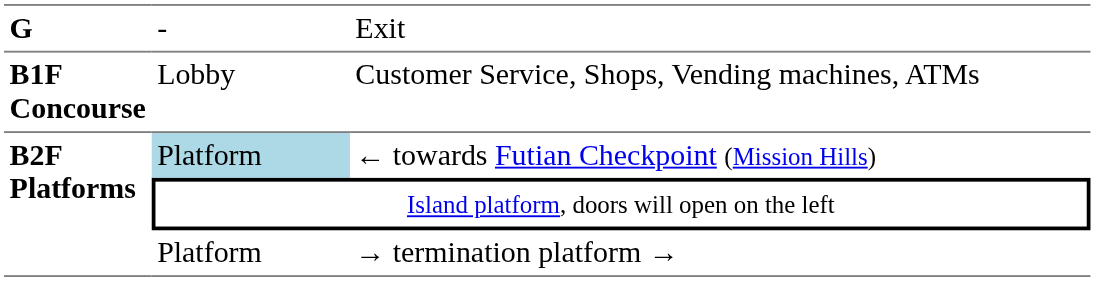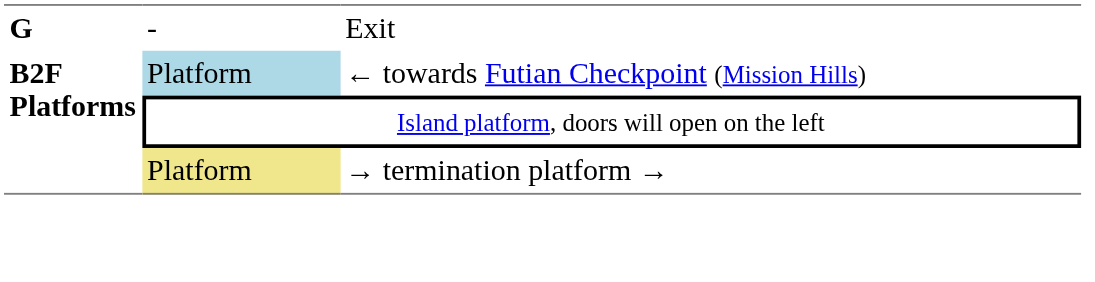- row: B1F Concourse | Lobby | Customer Service, Shops, Vending machines, ATMs
→ termination platform → | column 2: no background -> khaki background
